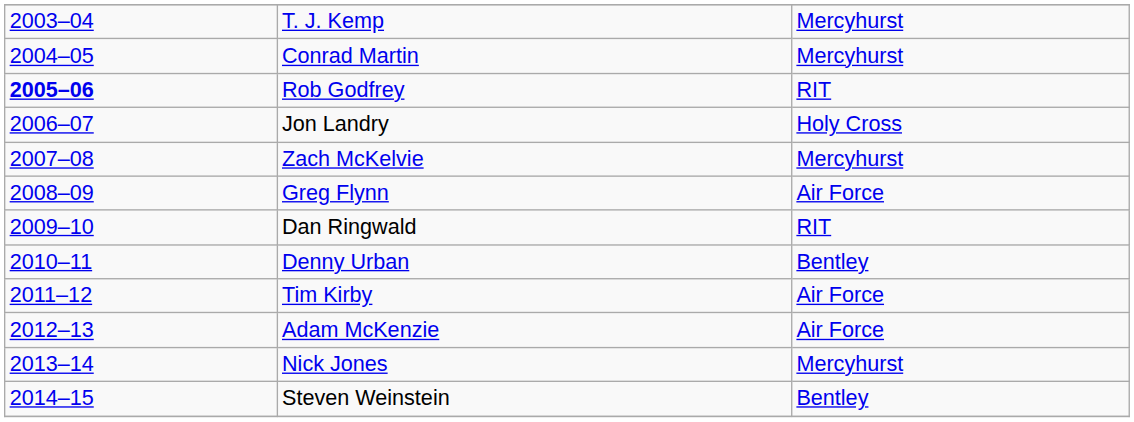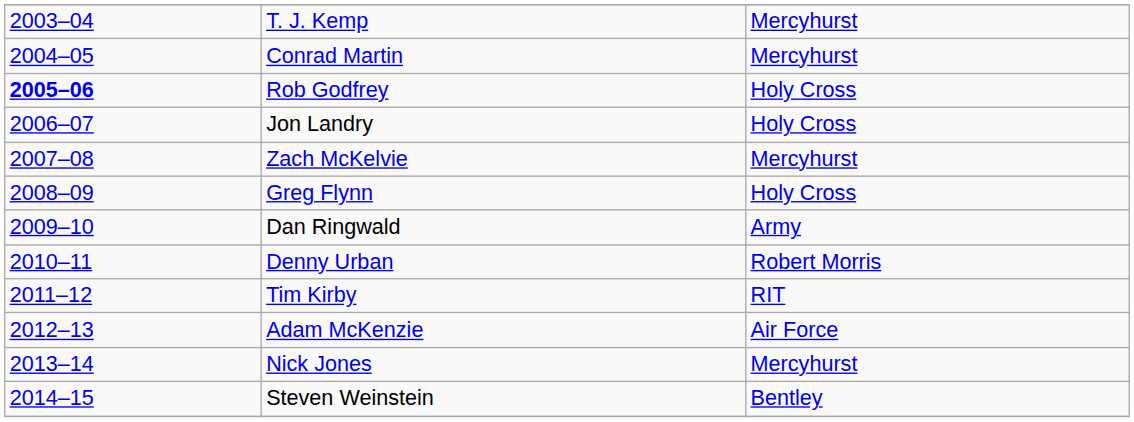Rob Godfrey | column 3: RIT -> Holy Cross
Greg Flynn | column 3: Air Force -> Holy Cross
Dan Ringwald | column 3: RIT -> Army
Denny Urban | column 3: Bentley -> Robert Morris
Tim Kirby | column 3: Air Force -> RIT
